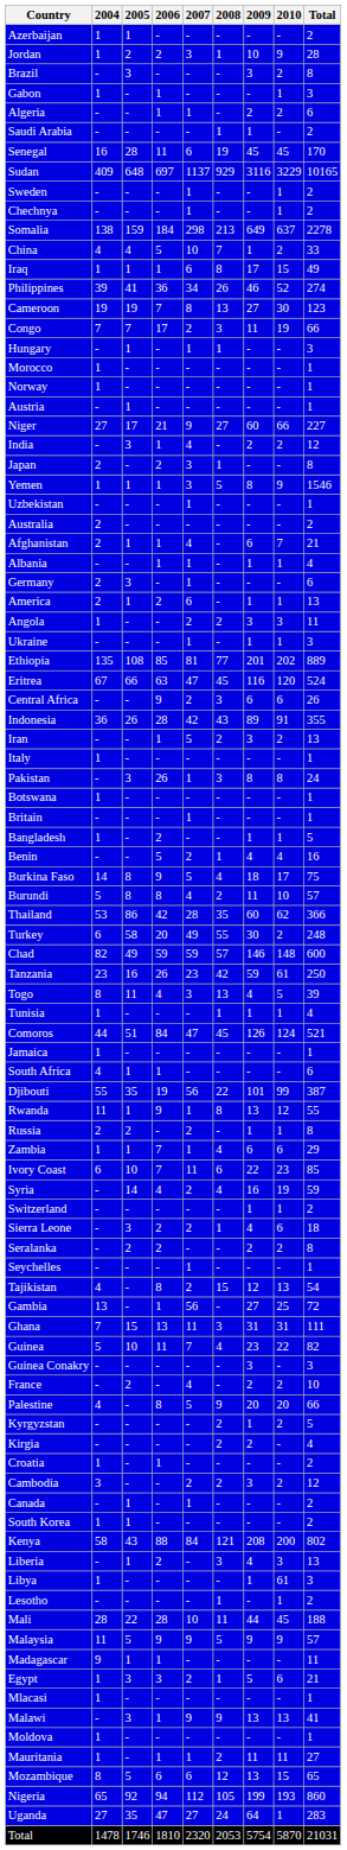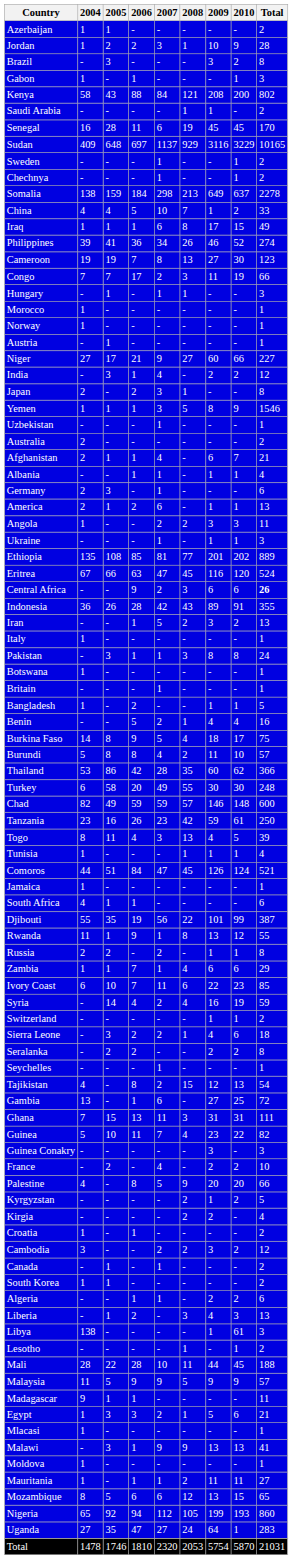rows swapped: Algeria <-> Kenya
Central Africa | Total: normal -> bold
Pakistan | 2006: 26 -> 1
Turkey | 2010: 2 -> 30
Gambia | 2007: 56 -> 6
Libya | 2004: 1 -> 138
